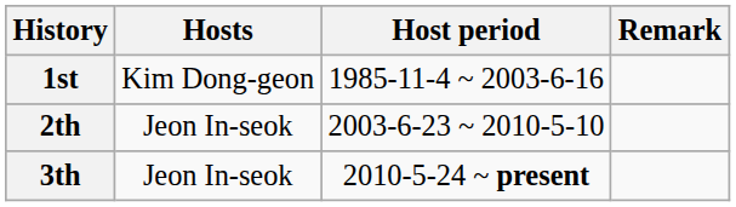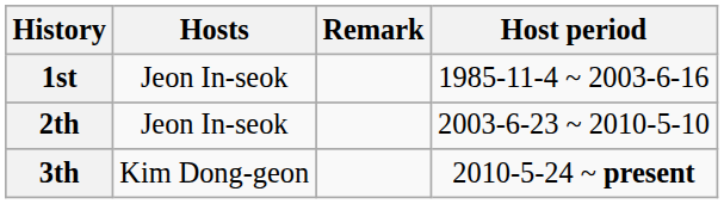columns swapped: Host period <-> Remark
1st | Hosts: Kim Dong-geon -> Jeon In-seok
3th | Hosts: Jeon In-seok -> Kim Dong-geon
